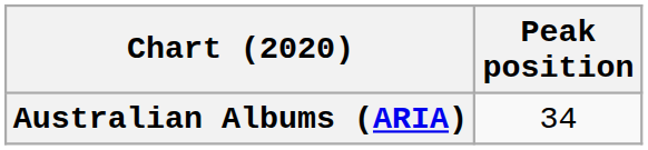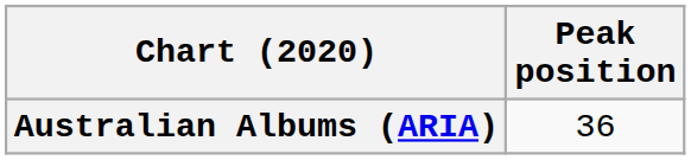Australian Albums (ARIA) | Peak position: 34 -> 36
